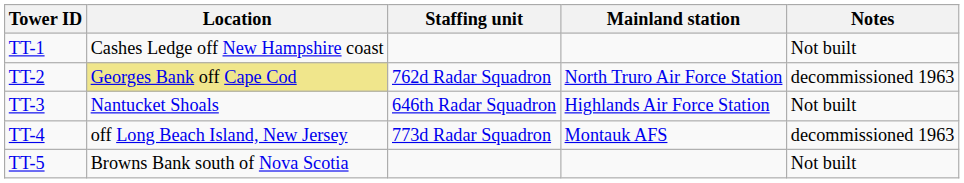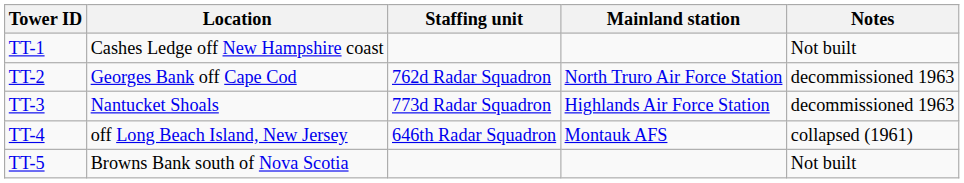TT-2 | Location: khaki background -> no background
TT-3 | Staffing unit: 646th Radar Squadron -> 773d Radar Squadron
TT-3 | Notes: Not built -> decommissioned 1963
TT-4 | Staffing unit: 773d Radar Squadron -> 646th Radar Squadron
TT-4 | Notes: decommissioned 1963 -> collapsed (1961)
